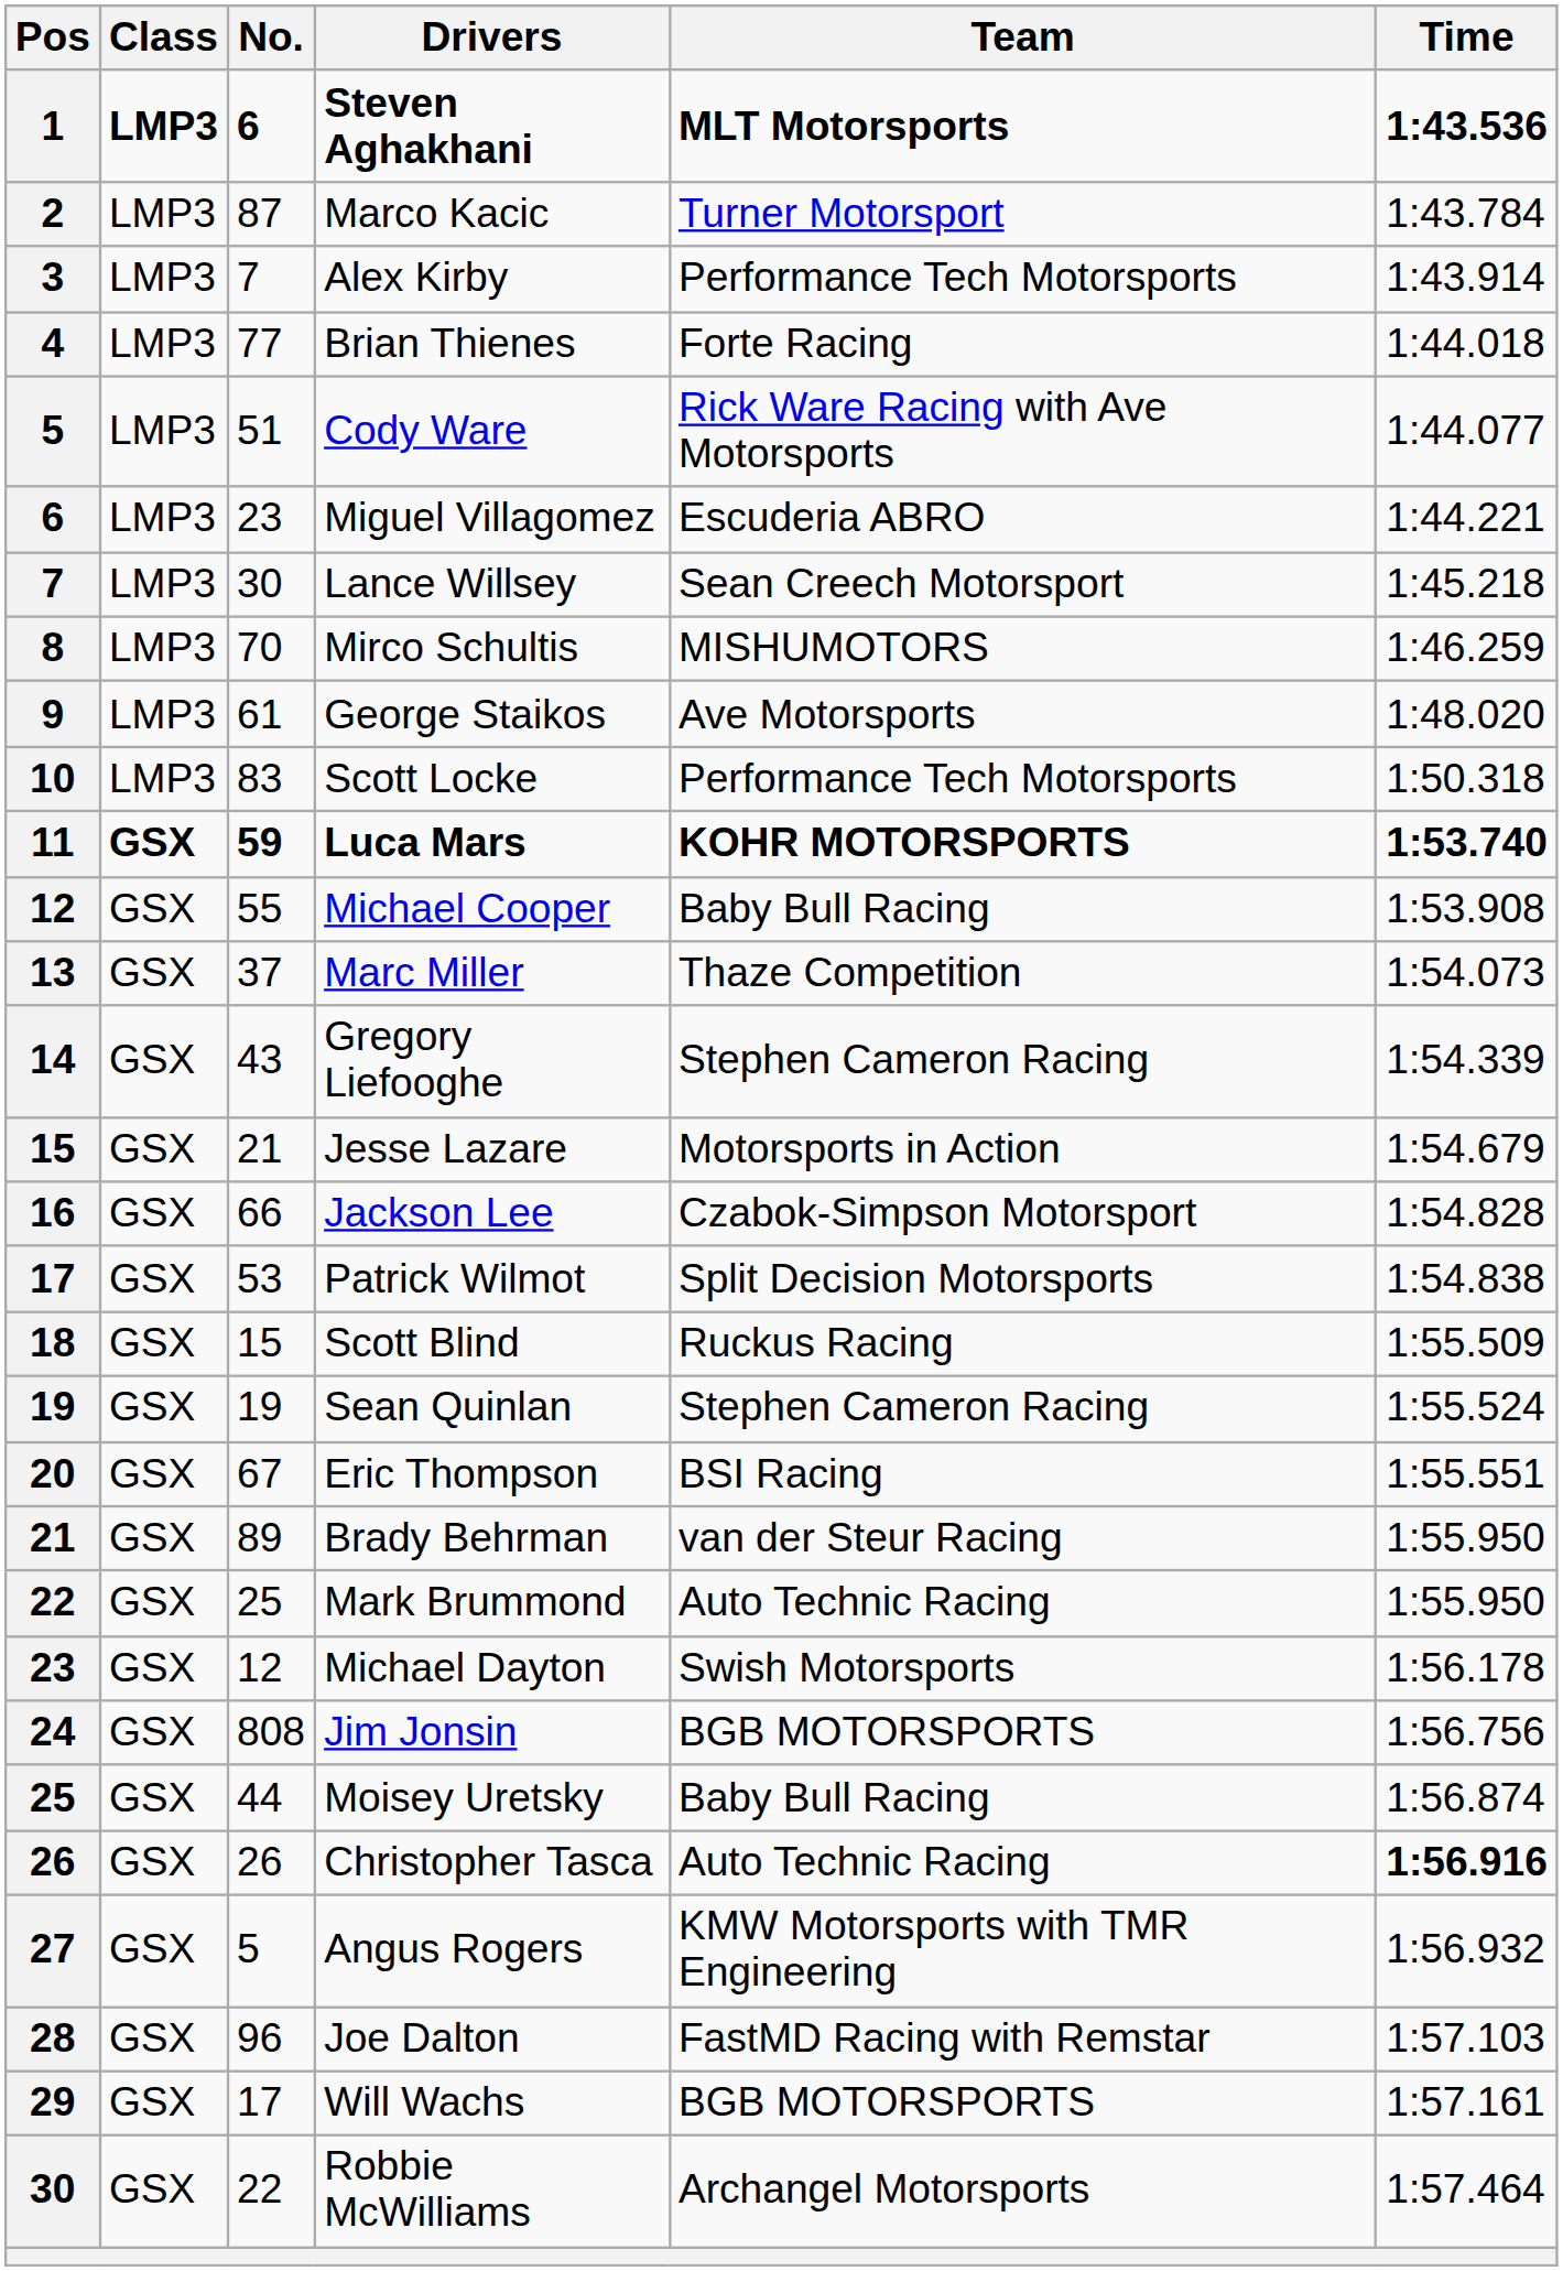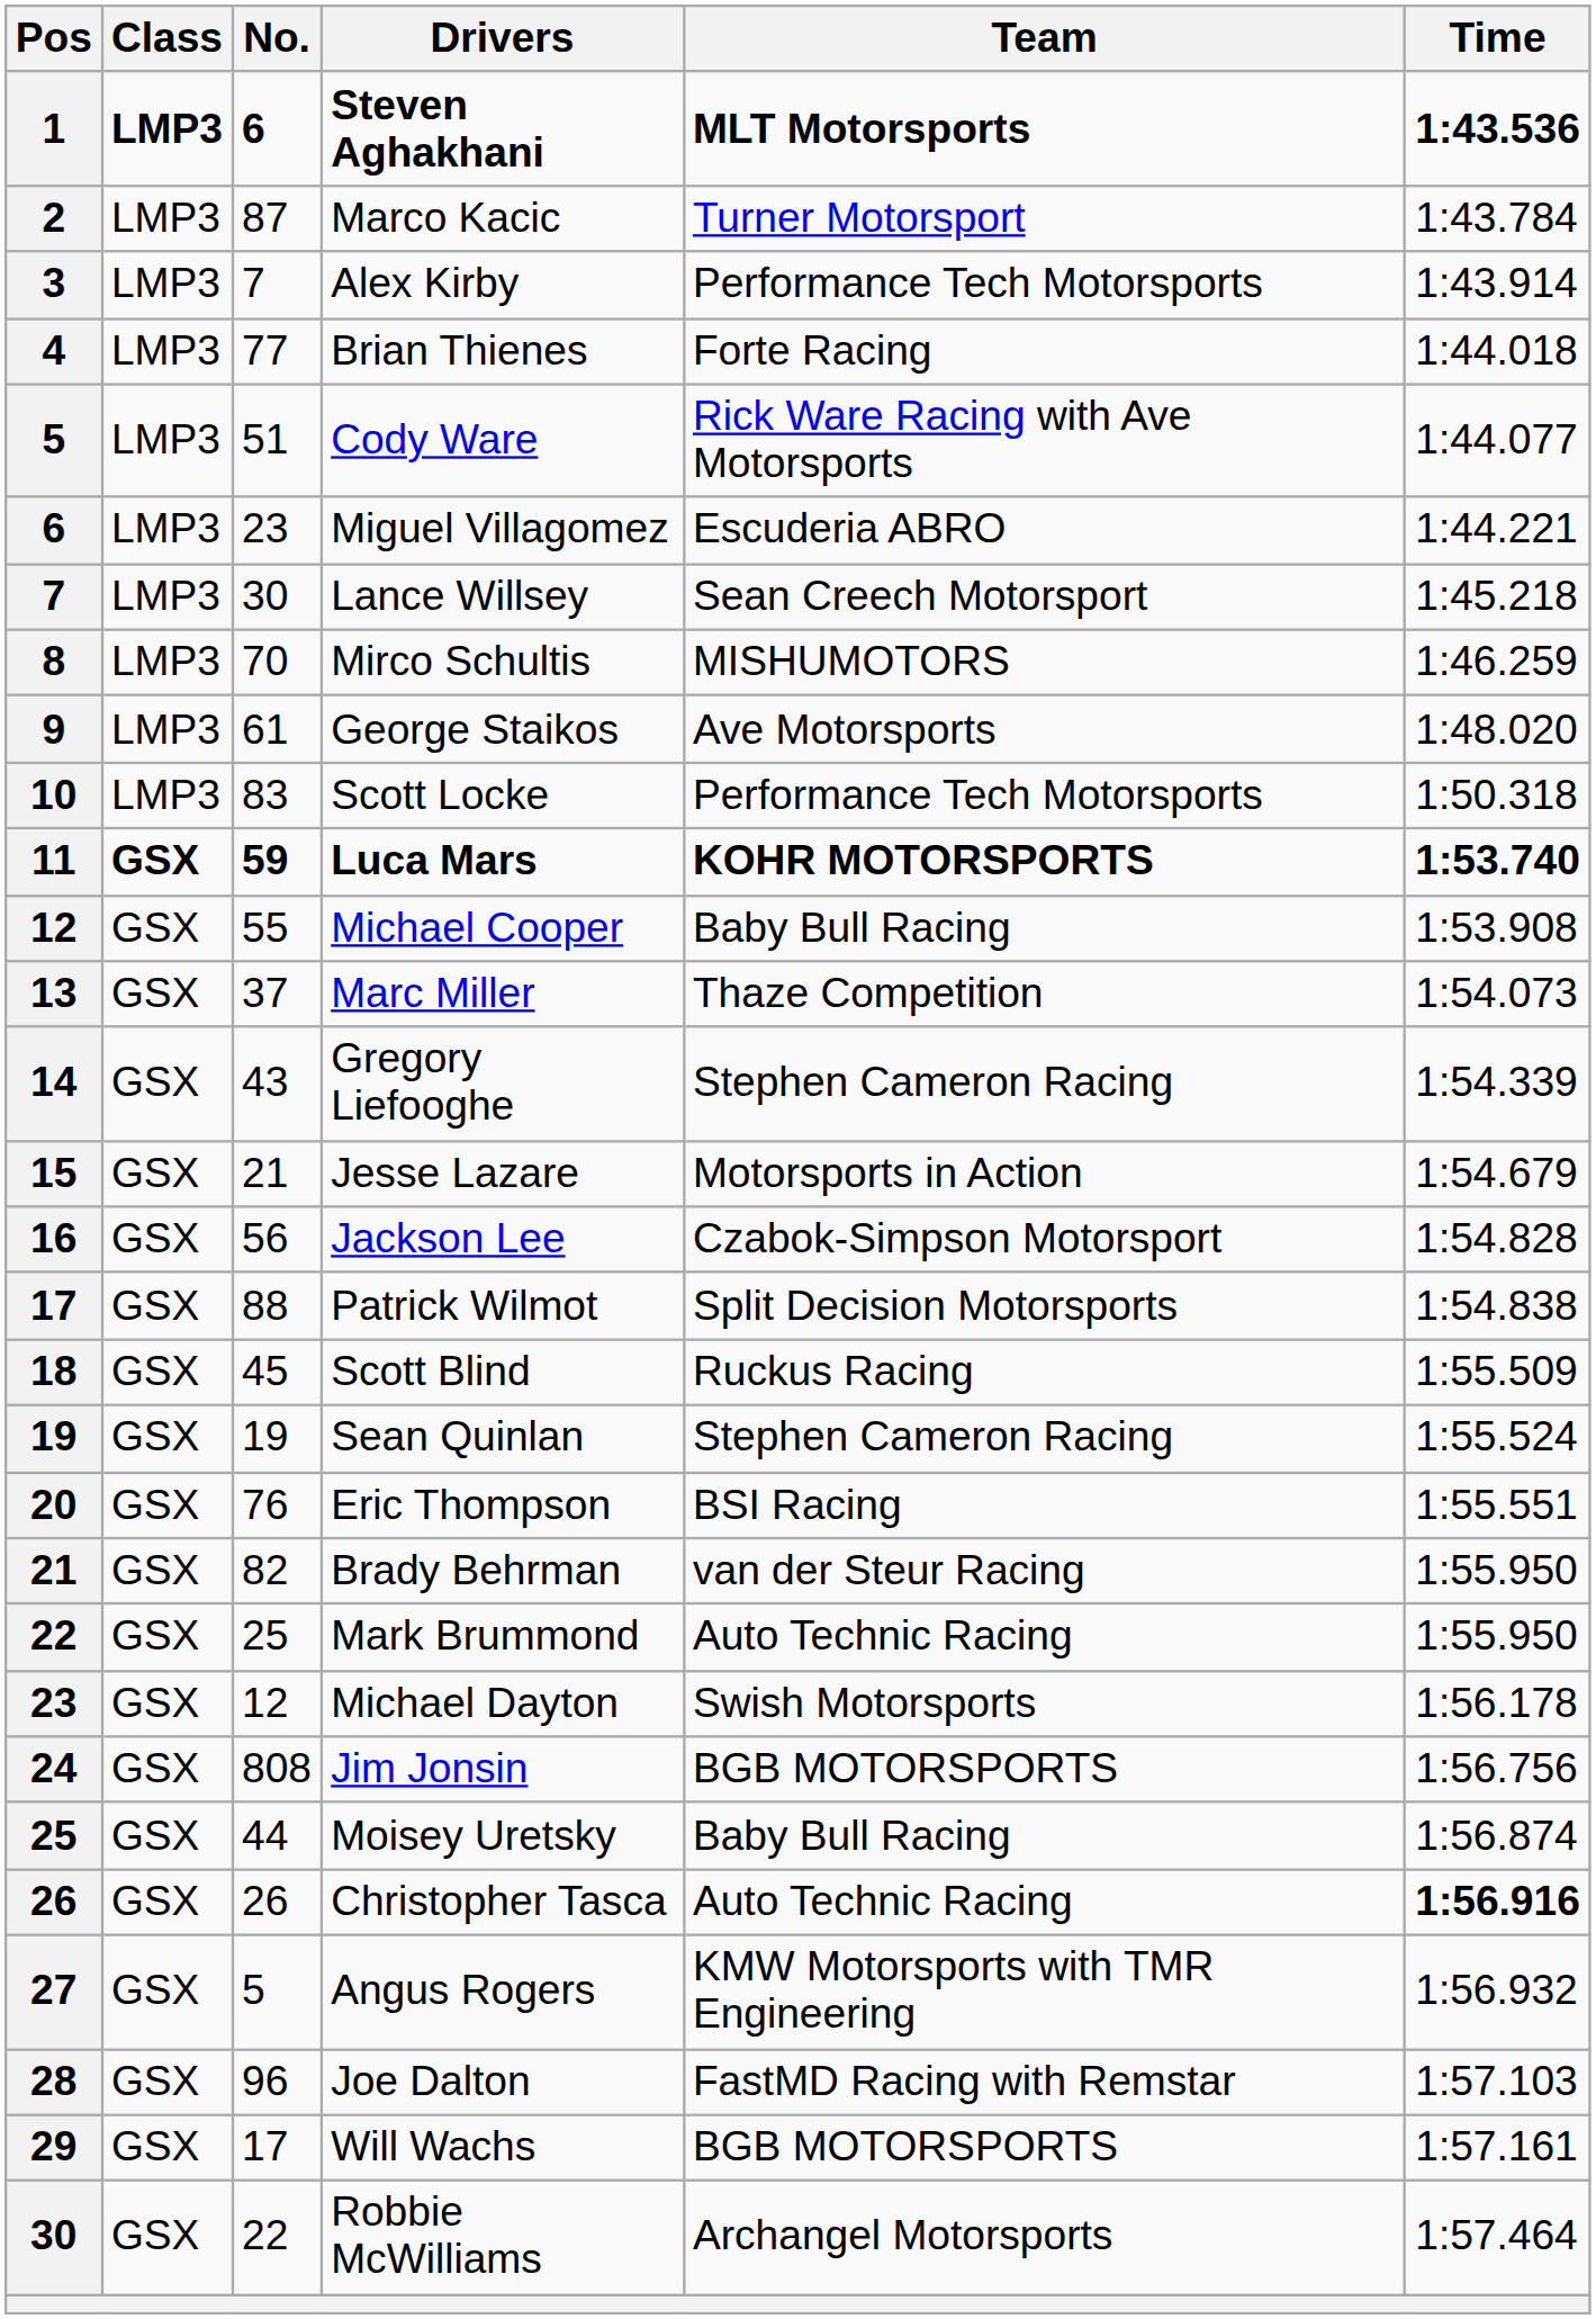Jackson Lee | No.: 66 -> 56
Patrick Wilmot | No.: 53 -> 88
Scott Blind | No.: 15 -> 45
Eric Thompson | No.: 67 -> 76
Brady Behrman | No.: 89 -> 82
